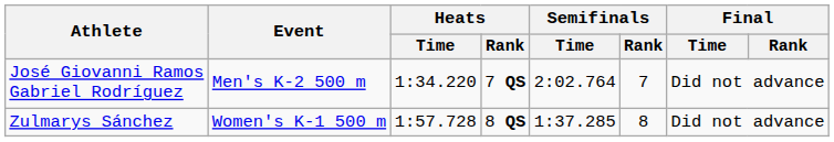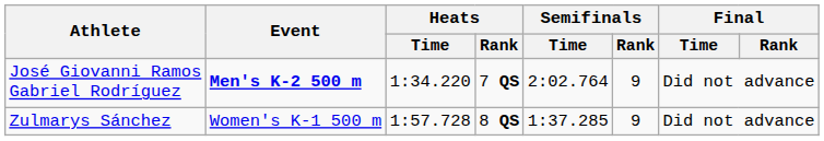José Giovanni Ramos Gabriel Rodríguez | Event: normal -> bold
José Giovanni Ramos Gabriel Rodríguez | Semifinals / Rank: 7 -> 9
Zulmarys Sánchez | Semifinals / Rank: 8 -> 9
